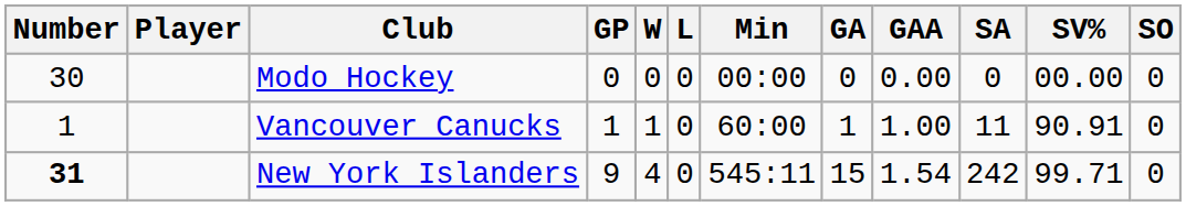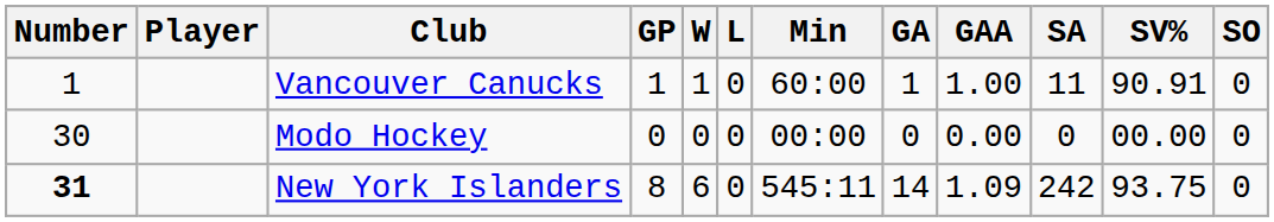rows swapped: Vancouver Canucks <-> Modo Hockey
New York Islanders | GP: 9 -> 8
New York Islanders | W: 4 -> 6
New York Islanders | GA: 15 -> 14
New York Islanders | GAA: 1.54 -> 1.09
New York Islanders | SV%: 99.71 -> 93.75
